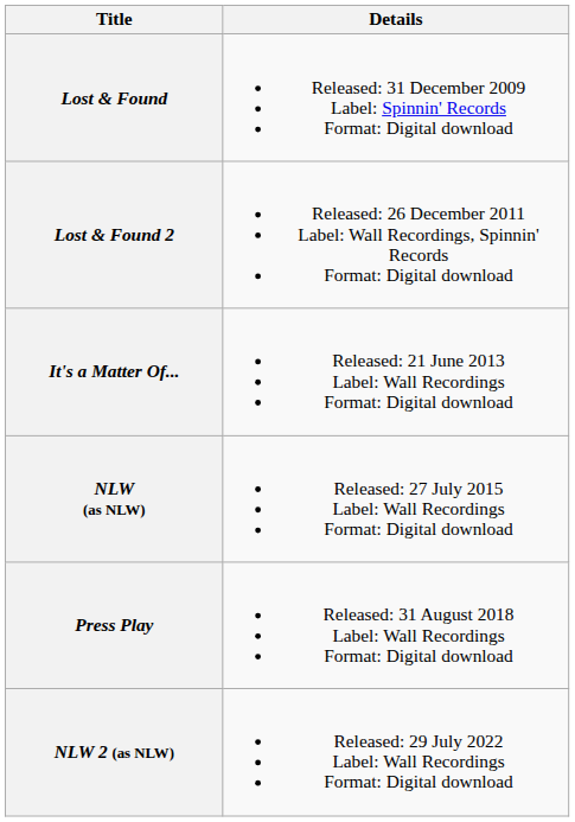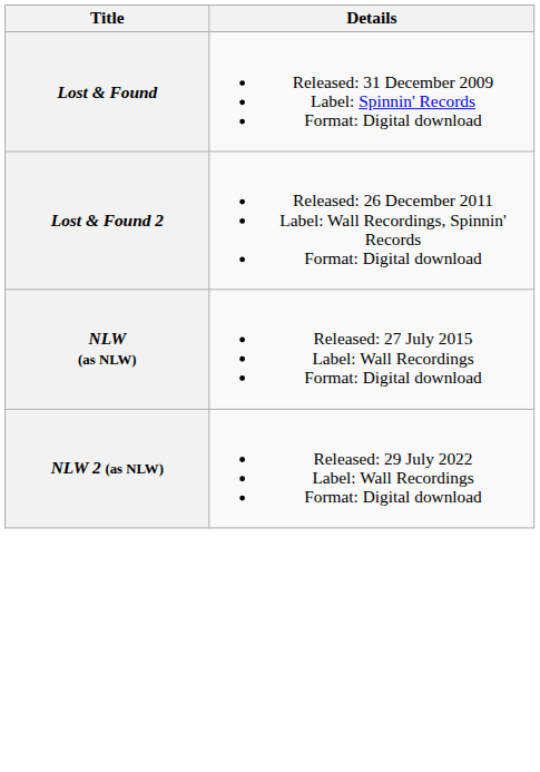- row: It's a Matter Of... | Released: 21 June 2013 Label: Wall Recordings Format: Digital download
- row: Press Play | Released: 31 August 2018 Label: Wall Recordings Format: Digital download
